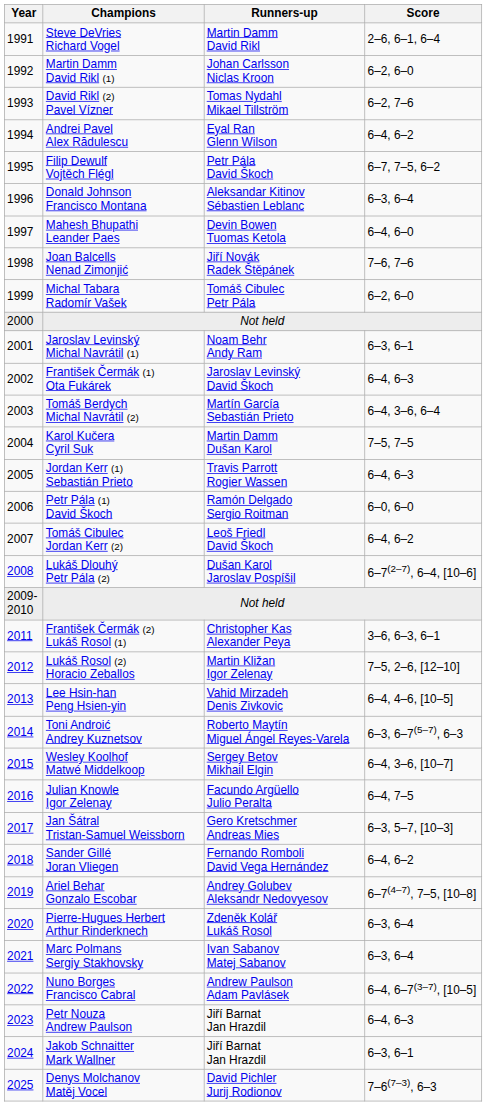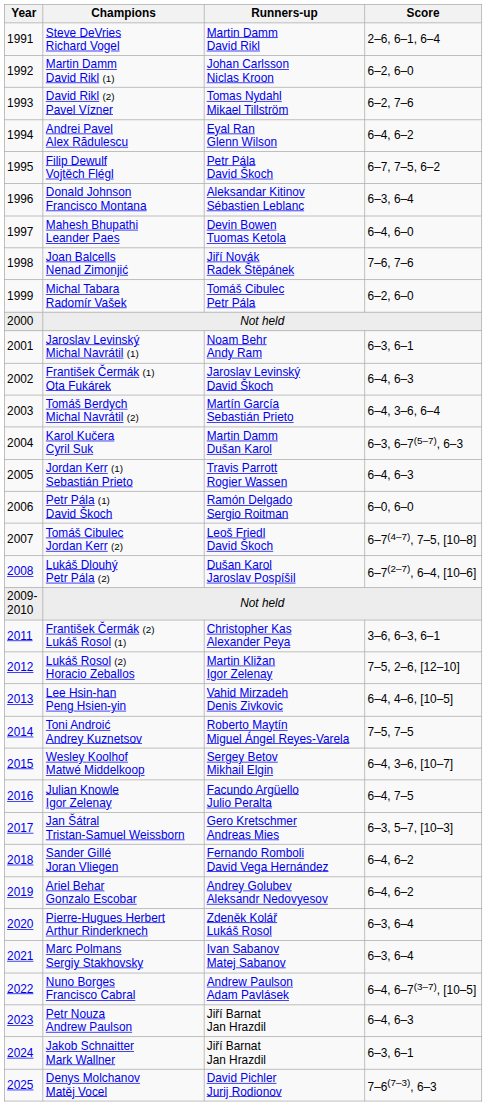Karol Kučera Cyril Suk | Score: 7–5, 7–5 -> 6–3, 6–7(5–7), 6–3
Tomáš Cibulec Jordan Kerr (2) | Score: 6–4, 6–2 -> 6–7(4–7), 7–5, [10–8]
Toni Androić Andrey Kuznetsov | Score: 6–3, 6–7(5–7), 6–3 -> 7–5, 7–5
Ariel Behar Gonzalo Escobar | Score: 6–7(4–7), 7–5, [10–8] -> 6–4, 6–2
